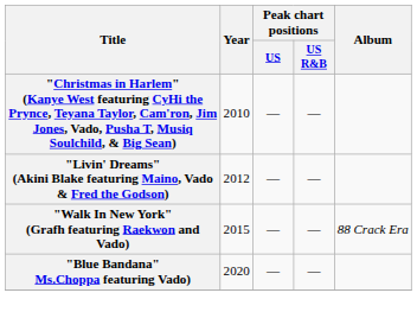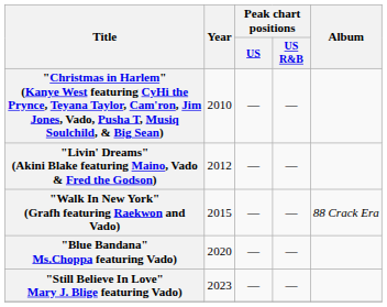+ row: "Still Believe In Love" Mary J. Blige featuring Vado) | 2023 | — | —
